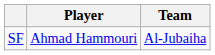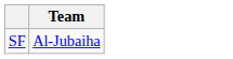- column: Player | Ahmad Hammouri
